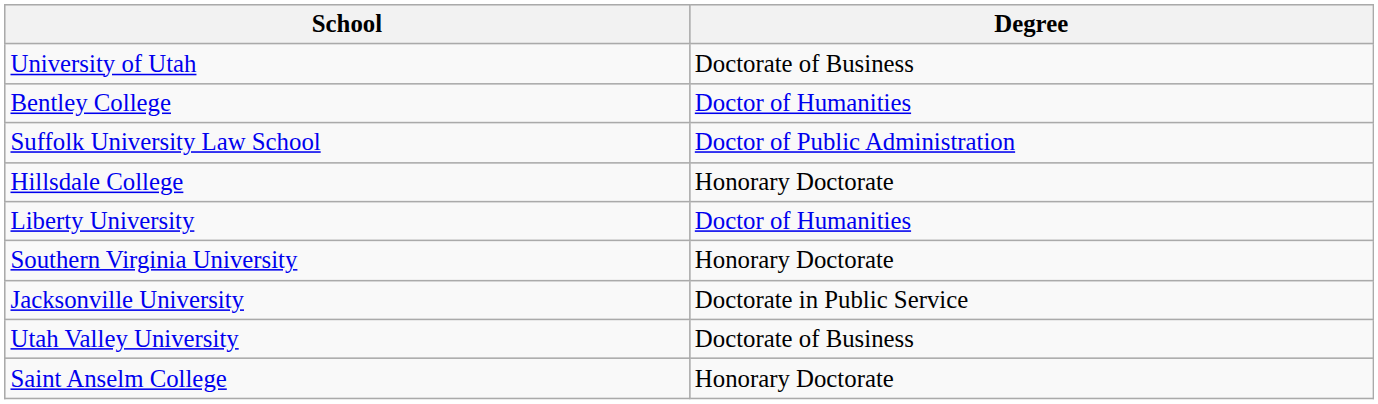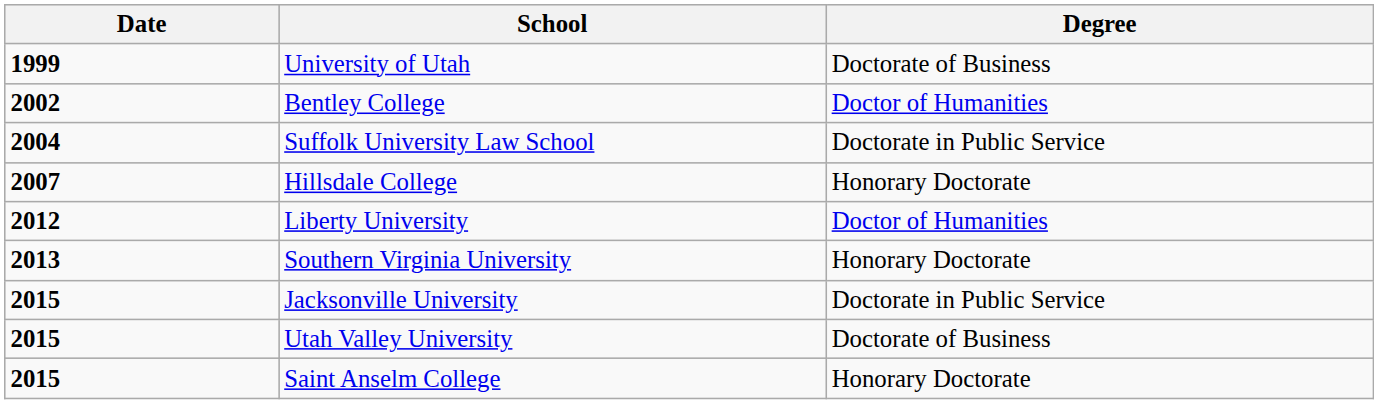+ column: Date | 1999 | 2002 | 2004 | 2007 | 2012 | 2013 | 2015 | 2015 | 2015
Suffolk University Law School | Degree: Doctor of Public Administration -> Doctorate in Public Service
